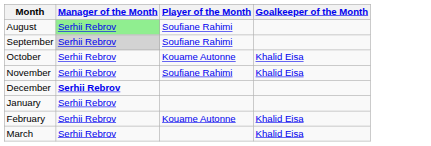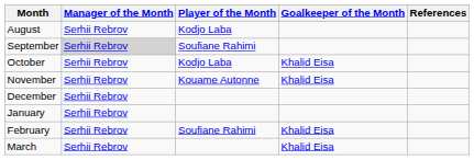+ column: References
August | Manager of the Month: lightgreen background -> no background
August | Player of the Month: Soufiane Rahimi -> Kodjo Laba
October | Player of the Month: Kouame Autonne -> Kodjo Laba
November | Player of the Month: Soufiane Rahimi -> Kouame Autonne
December | Manager of the Month: bold -> normal
February | Player of the Month: Kouame Autonne -> Soufiane Rahimi
